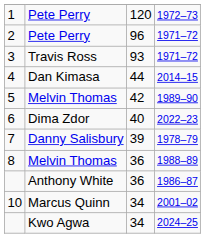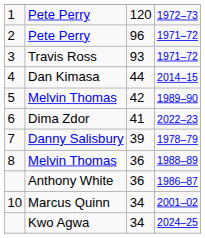6 | column 3: 40 -> 41
